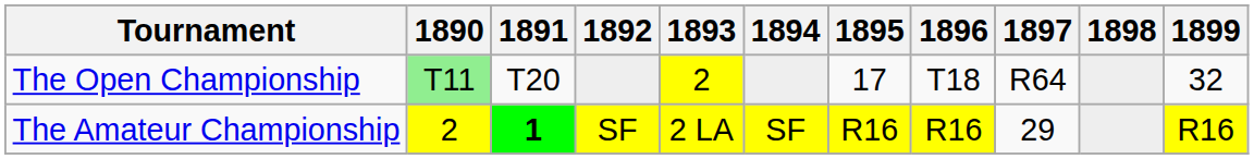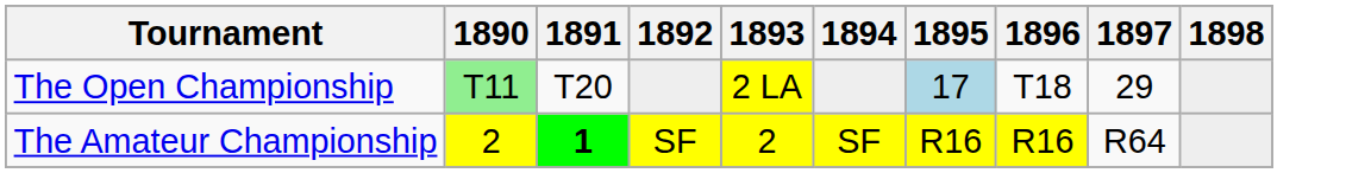- column: 1899 | 32 | R16
The Open Championship | 1893: 2 -> 2 LA
The Open Championship | 1895: no background -> lightblue background
The Open Championship | 1897: R64 -> 29
The Amateur Championship | 1893: 2 LA -> 2
The Amateur Championship | 1897: 29 -> R64
